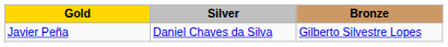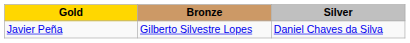columns swapped: Silver <-> Bronze
